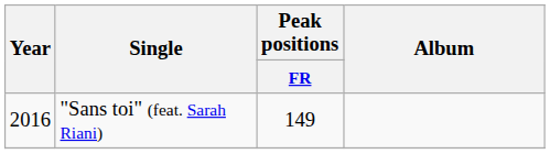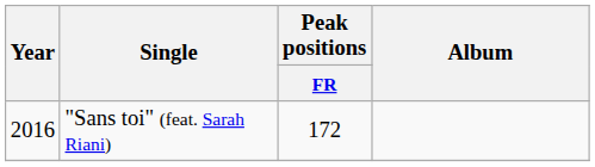"Sans toi" (feat. Sarah Riani) | Peak positions / FR: 149 -> 172
